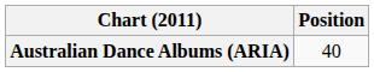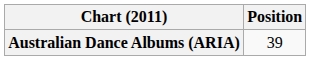Australian Dance Albums (ARIA) | Position: 40 -> 39
